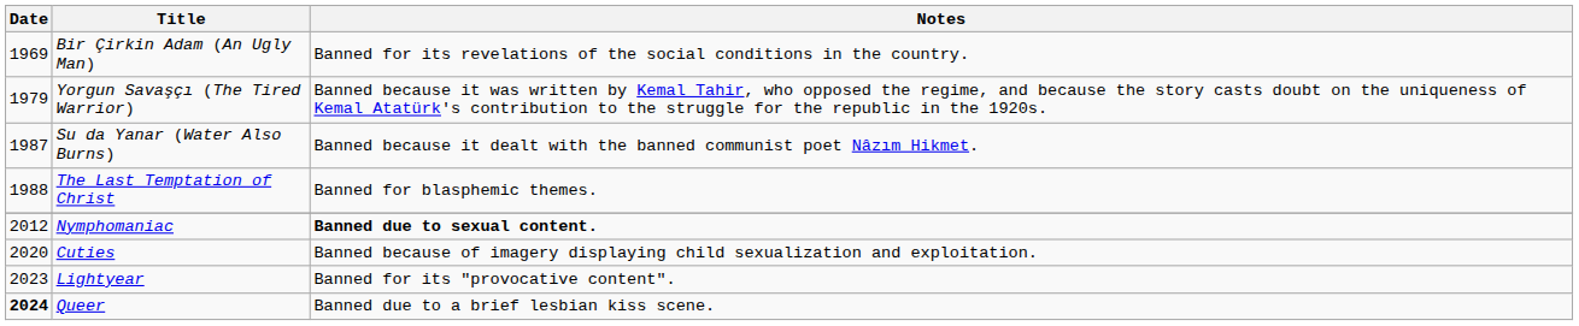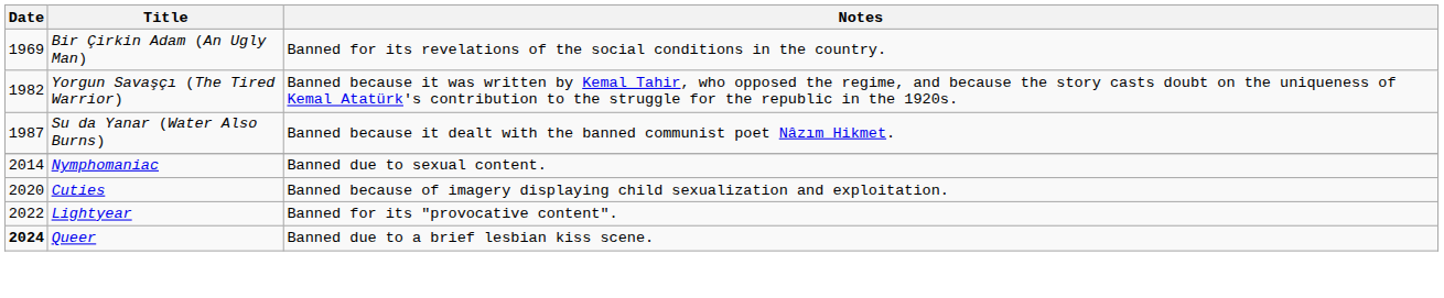Yorgun Savaşçı (The Tired Warrior) | Date: 1979 -> 1982
- row: 1988 | The Last Temptation of Christ | Banned for blasphemic themes.
Nymphomaniac | Date: 2012 -> 2014
Nymphomaniac | Notes: bold -> normal
Lightyear | Date: 2023 -> 2022
